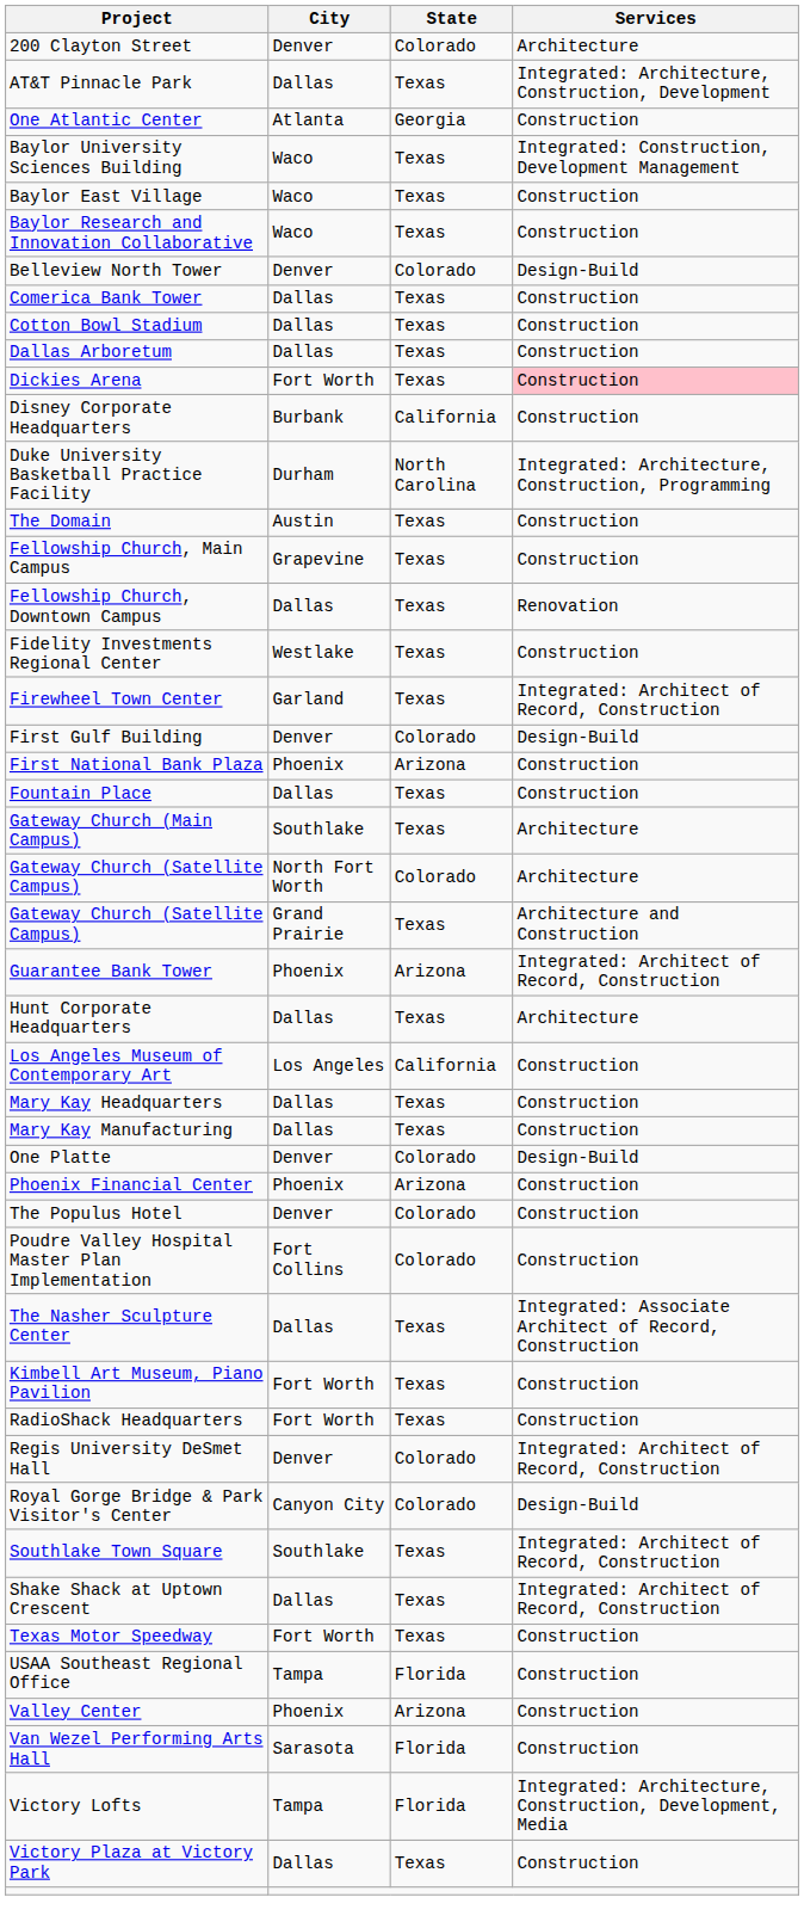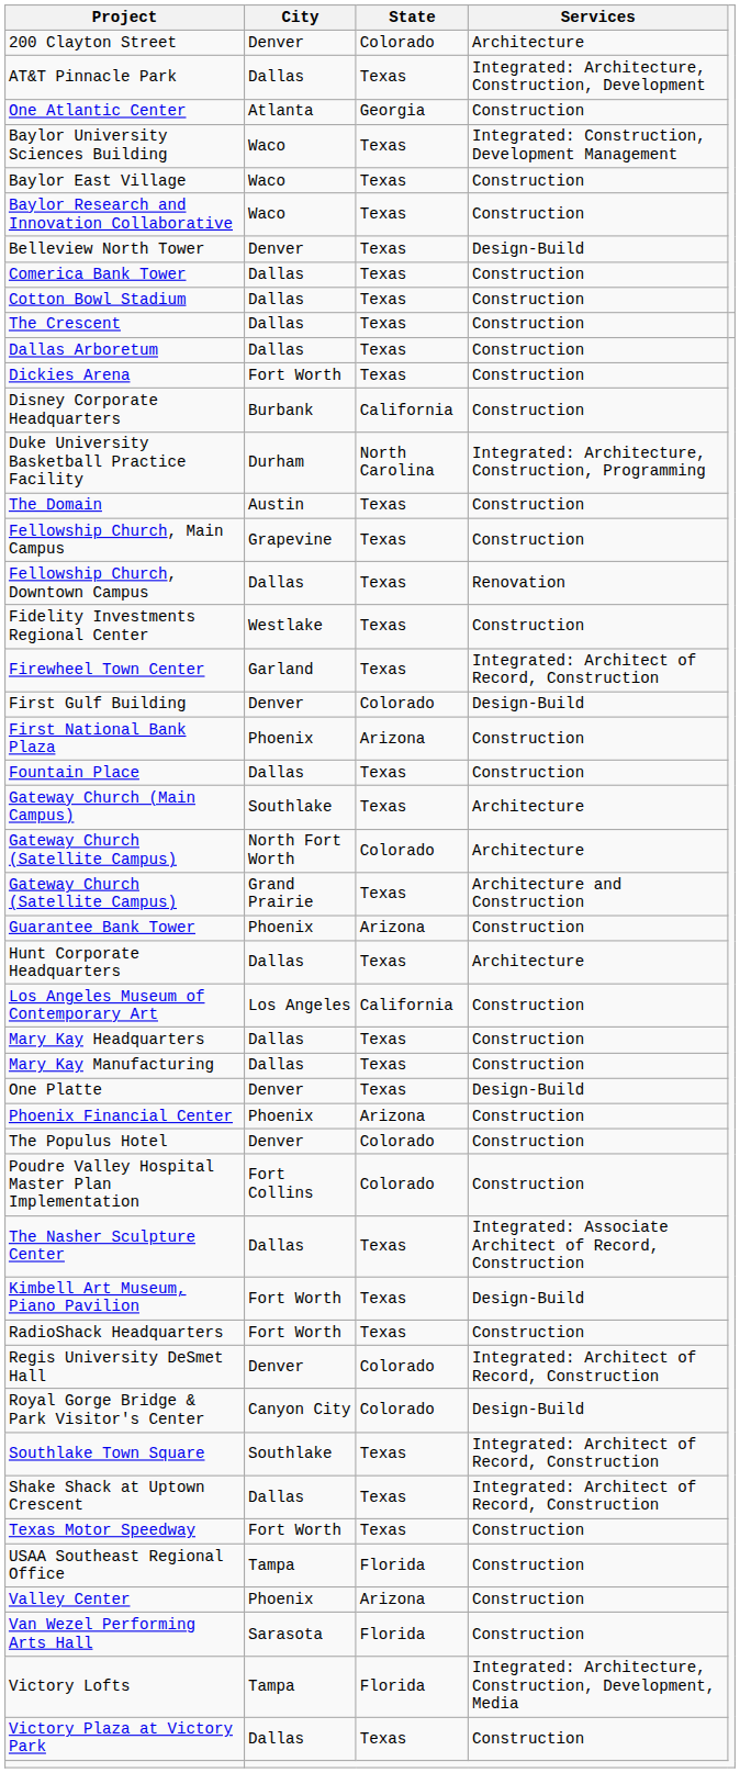Belleview North Tower | State: Colorado -> Texas
+ row: The Crescent | Dallas | Texas | Construction
Dickies Arena | Services: pink background -> no background
Guarantee Bank Tower | Services: Integrated: Architect of Record, Construction -> Construction
One Platte | State: Colorado -> Texas
Kimbell Art Museum, Piano Pavilion | Services: Construction -> Design-Build
